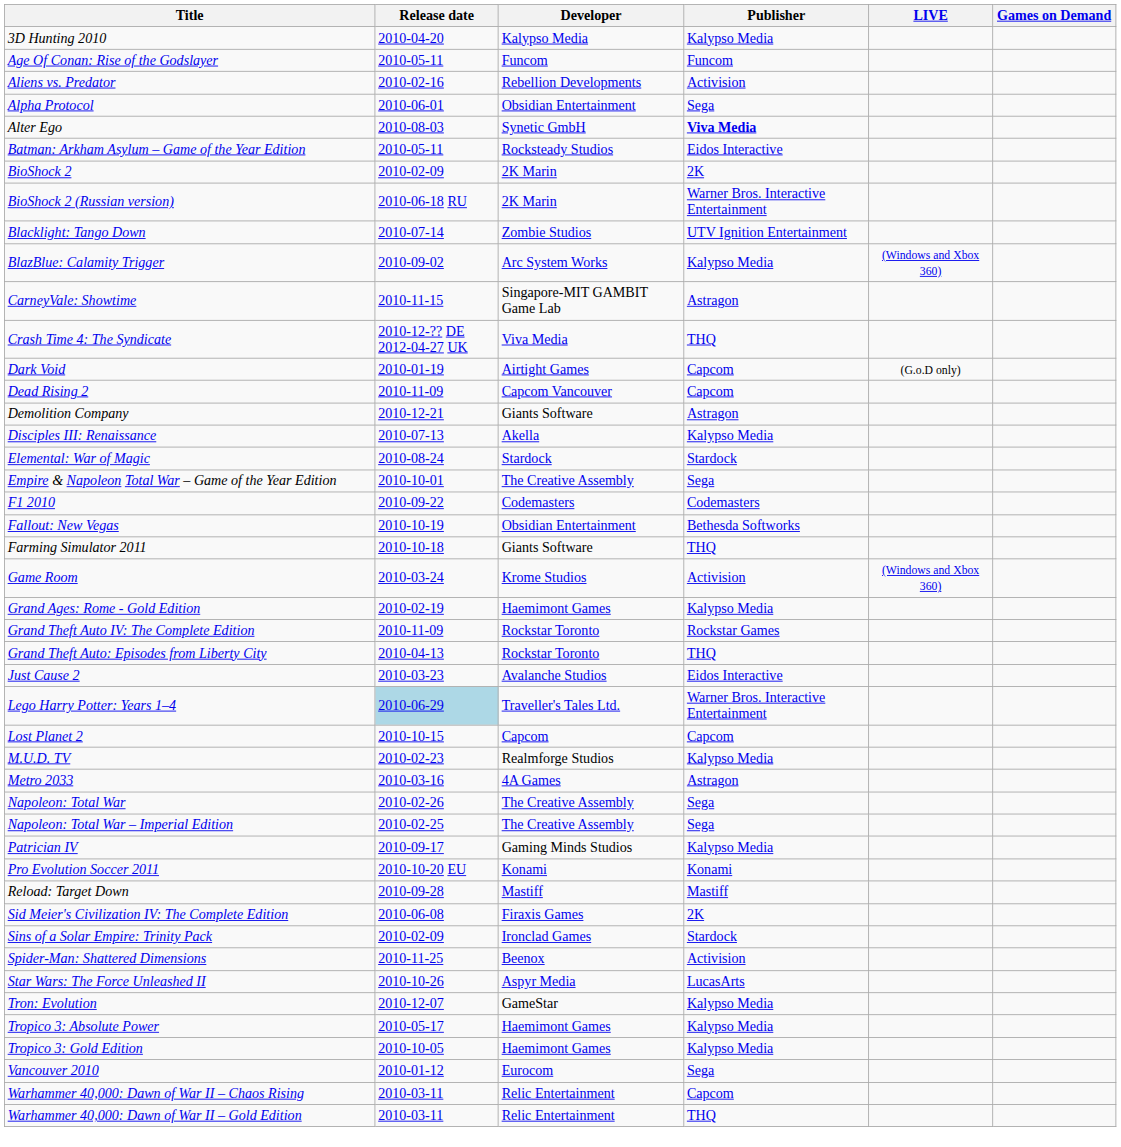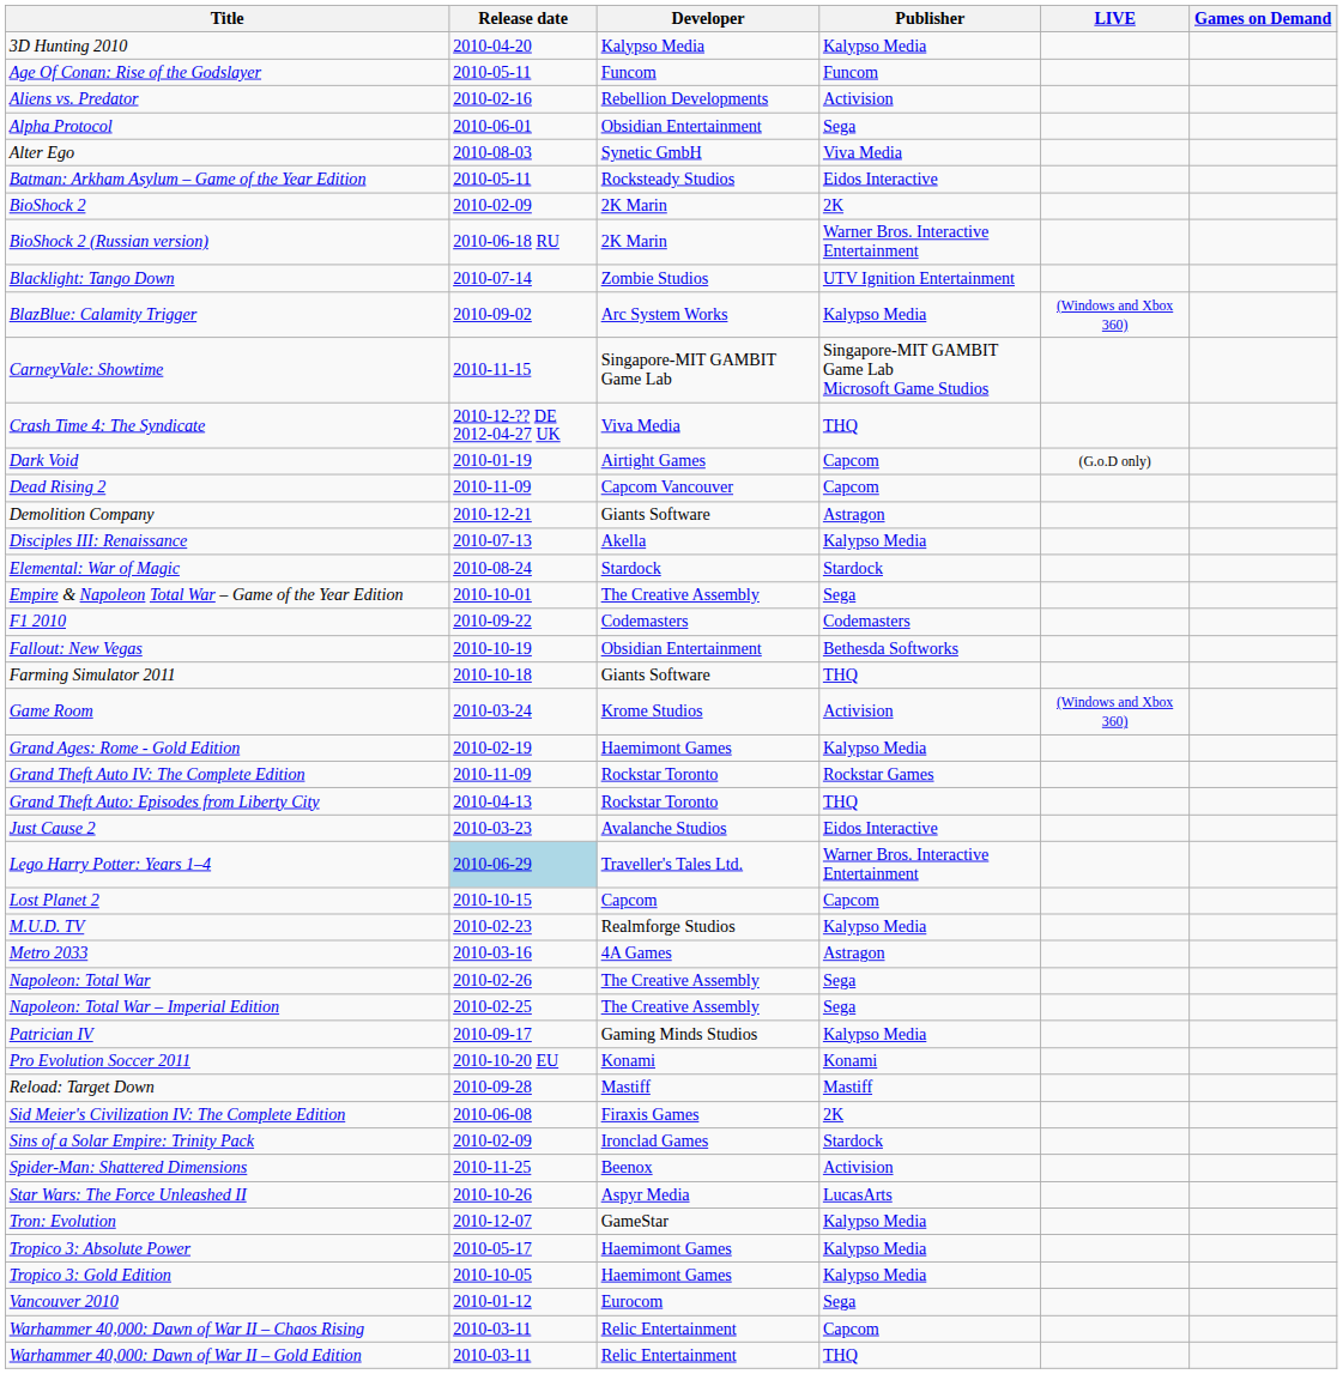Alter Ego | Publisher: bold -> normal
CarneyVale: Showtime | Publisher: Astragon -> Singapore-MIT GAMBIT Game Lab Microsoft Game Studios
